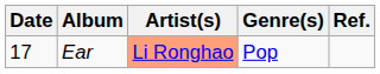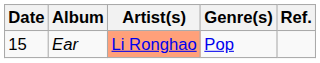Ear | Date: 17 -> 15
